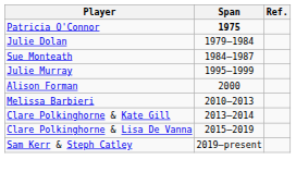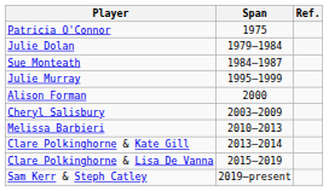Patricia O'Connor | Span: bold -> normal
+ row: Cheryl Salisbury | 2003–2009
